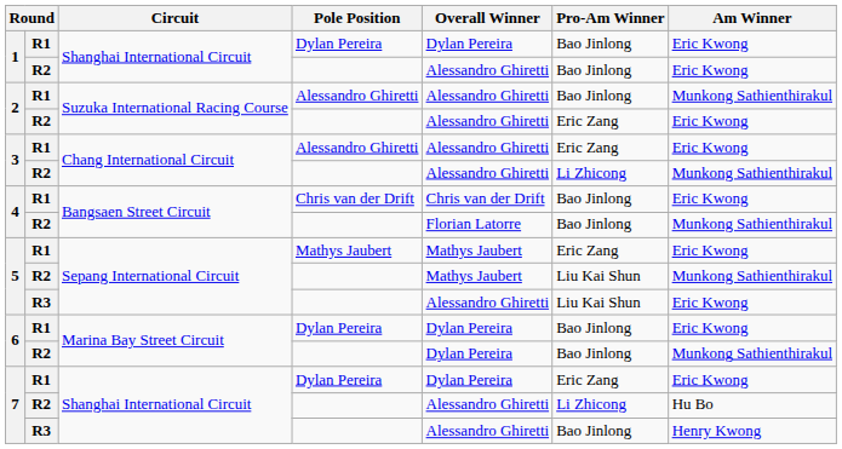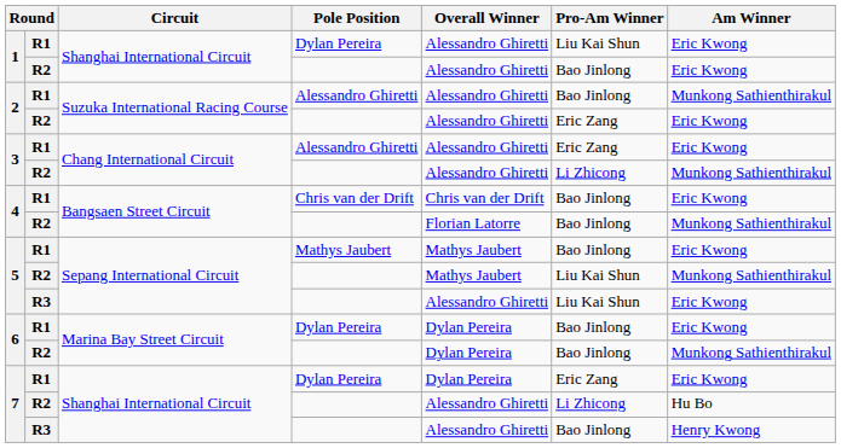1 / R1 | Overall Winner: Dylan Pereira -> Alessandro Ghiretti
1 / R1 | Pro-Am Winner: Bao Jinlong -> Liu Kai Shun
5 / R1 | Pro-Am Winner: Eric Zang -> Bao Jinlong
